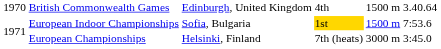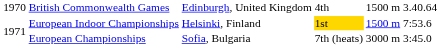European Indoor Championships | column 3: Sofia, Bulgaria -> Helsinki, Finland
European Championships | column 3: Helsinki, Finland -> Sofia, Bulgaria
